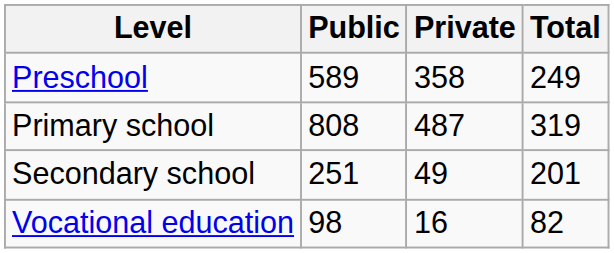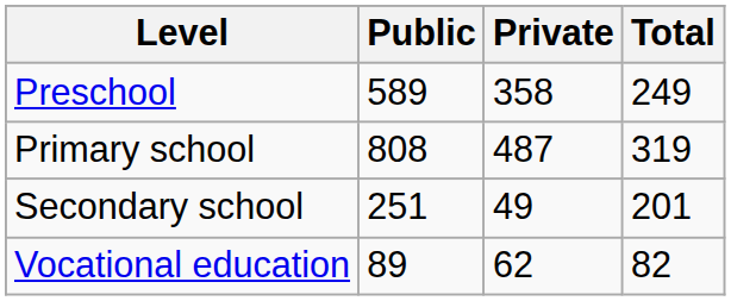Vocational education | Public: 98 -> 89
Vocational education | Private: 16 -> 62
